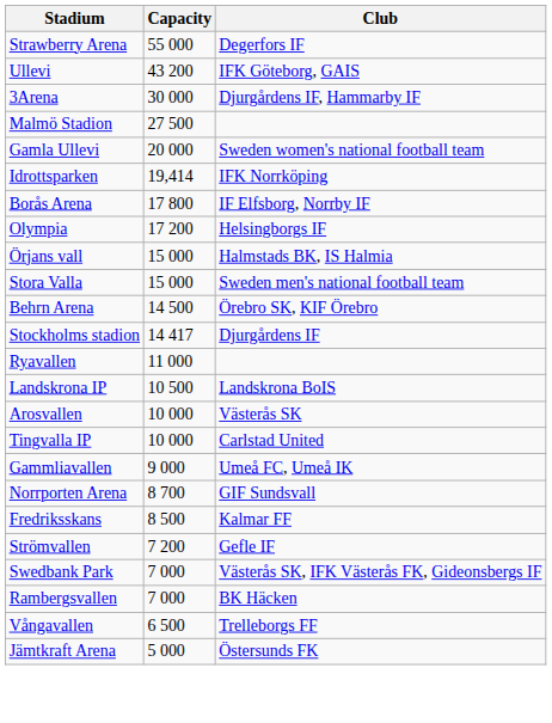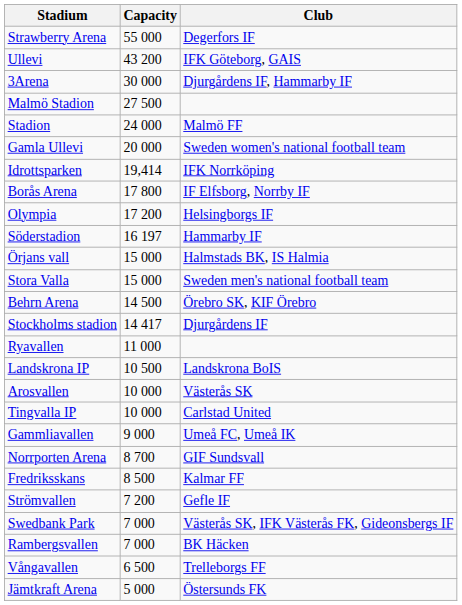+ row: Stadion | 24 000 | Malmö FF
+ row: Söderstadion | 16 197 | Hammarby IF
